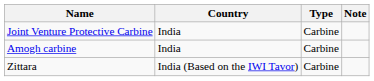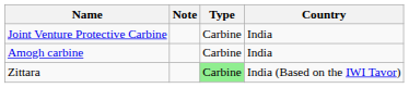columns swapped: Country <-> Note
Zittara | Type: no background -> lightgreen background
